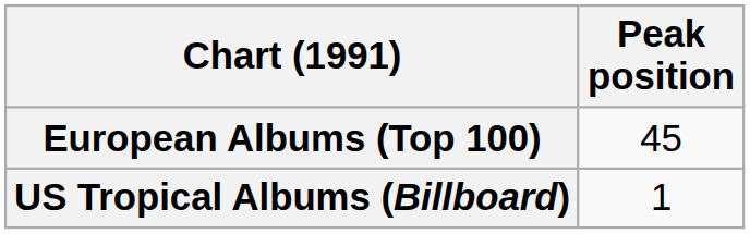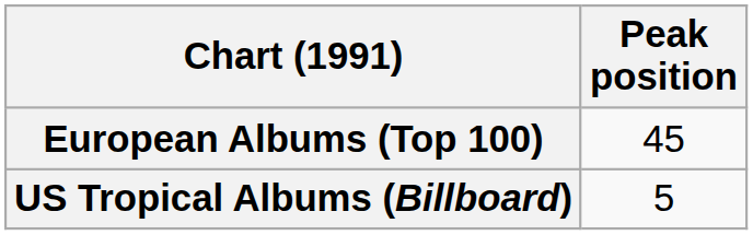US Tropical Albums (Billboard) | Peak position: 1 -> 5
